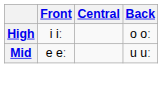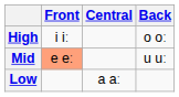Mid | Front: no background -> lightsalmon background
+ row: Low | a aː
